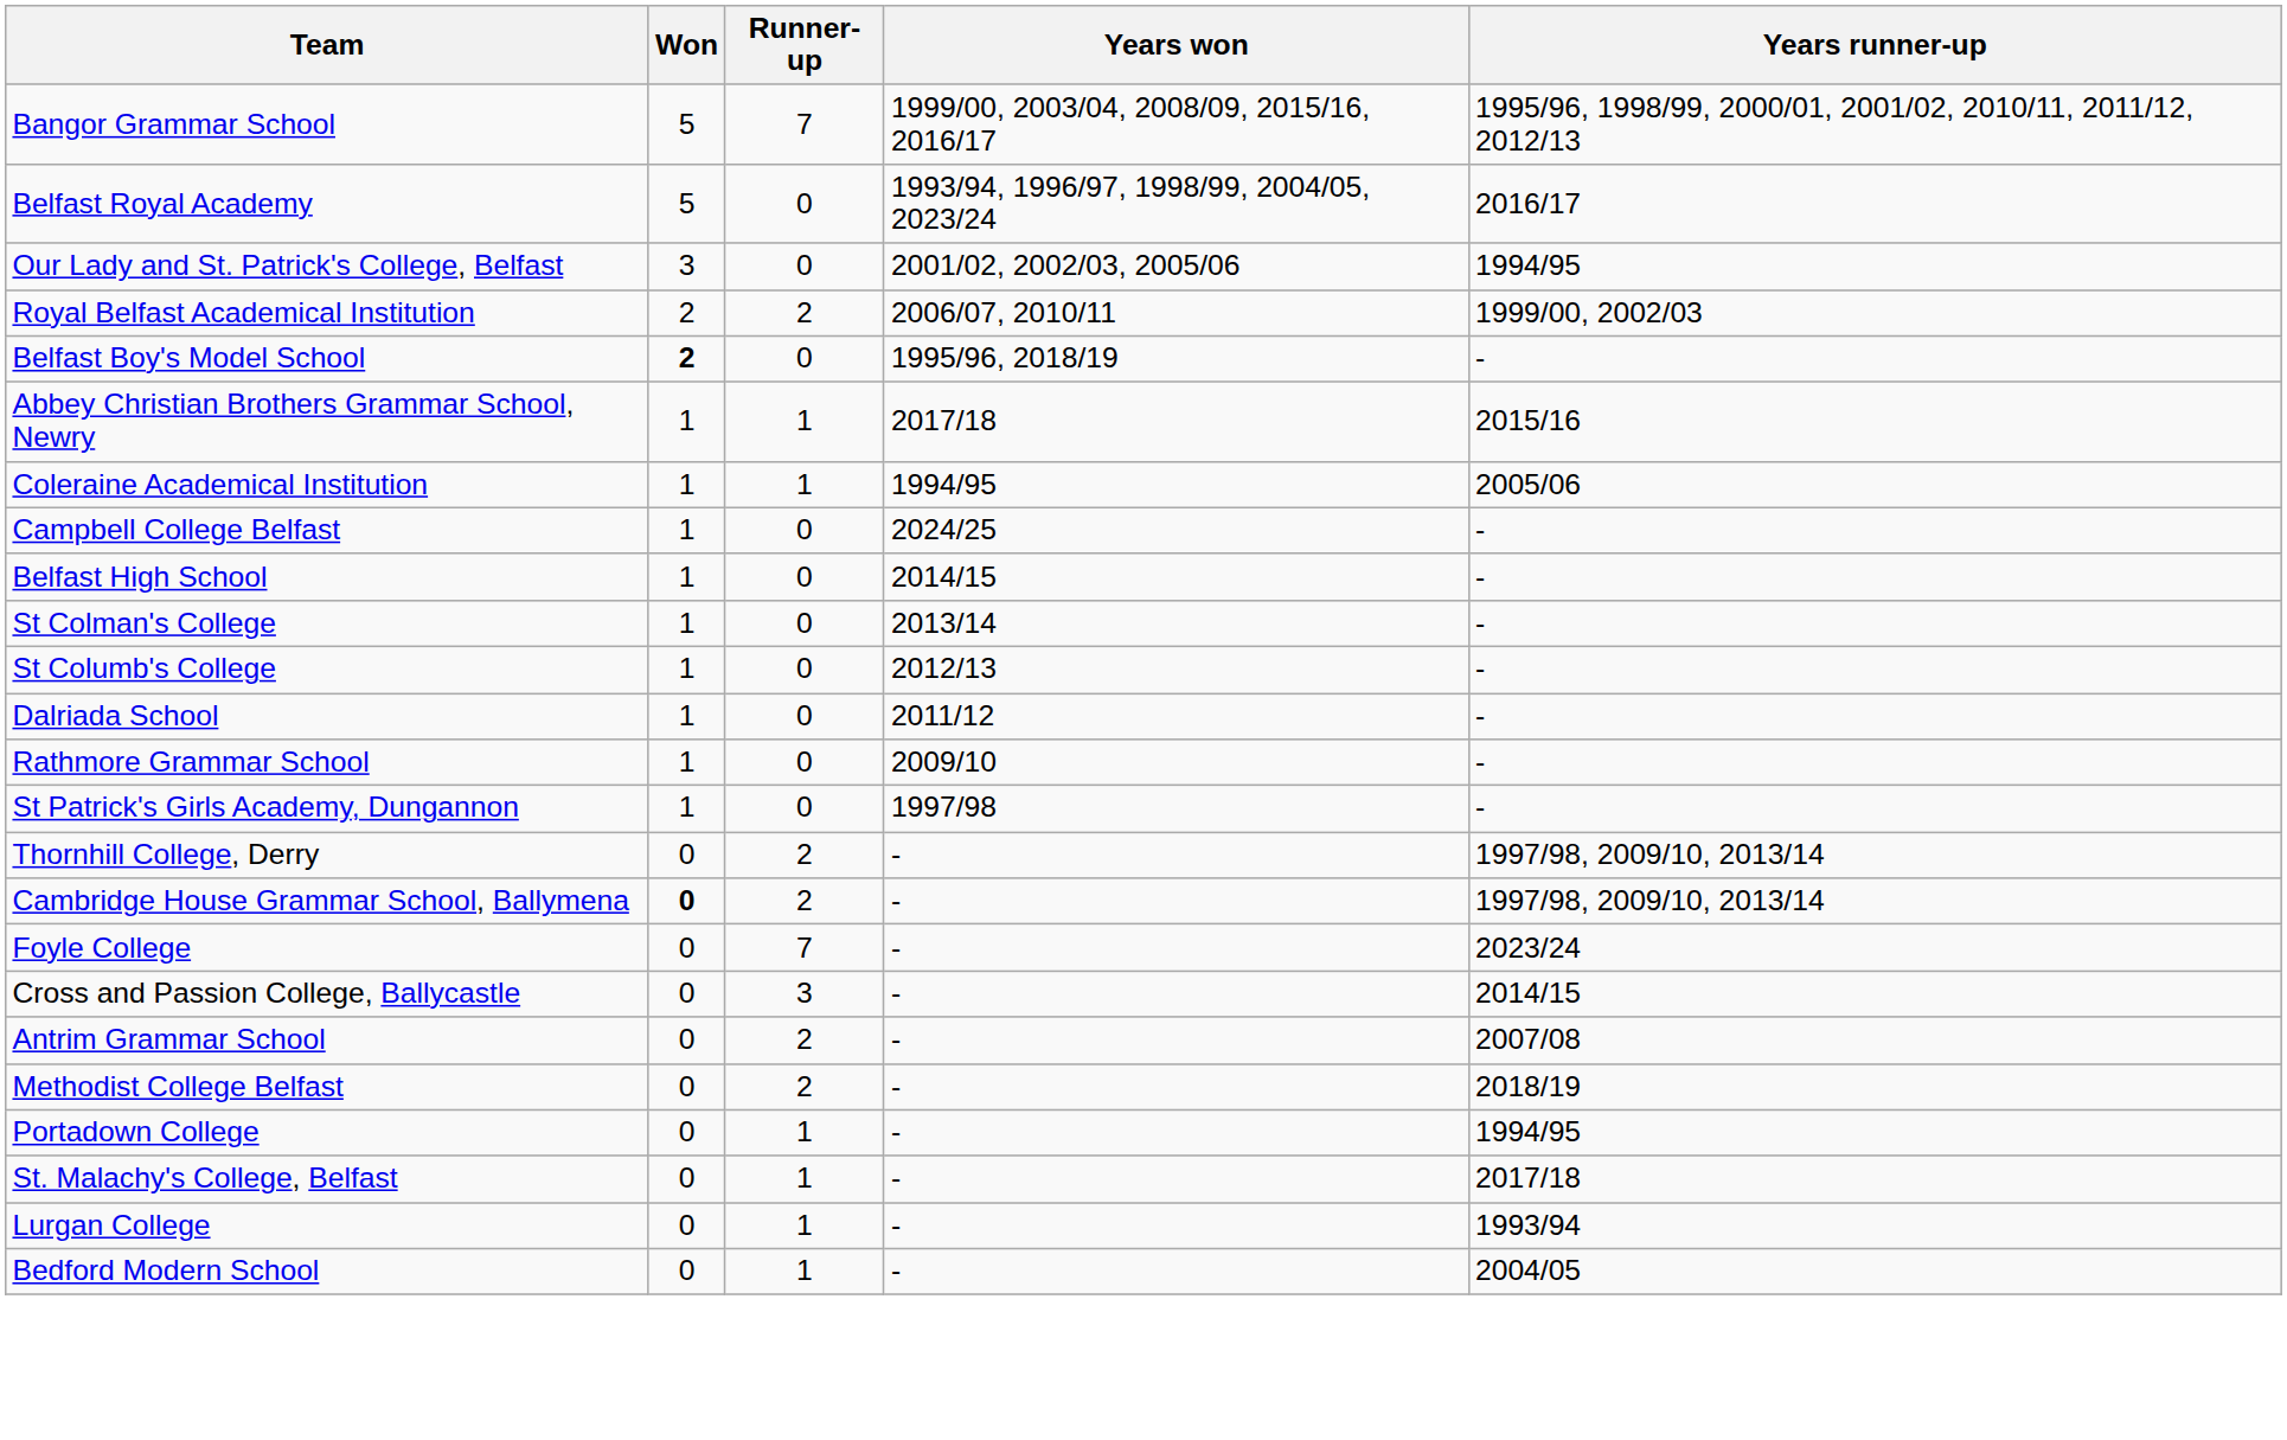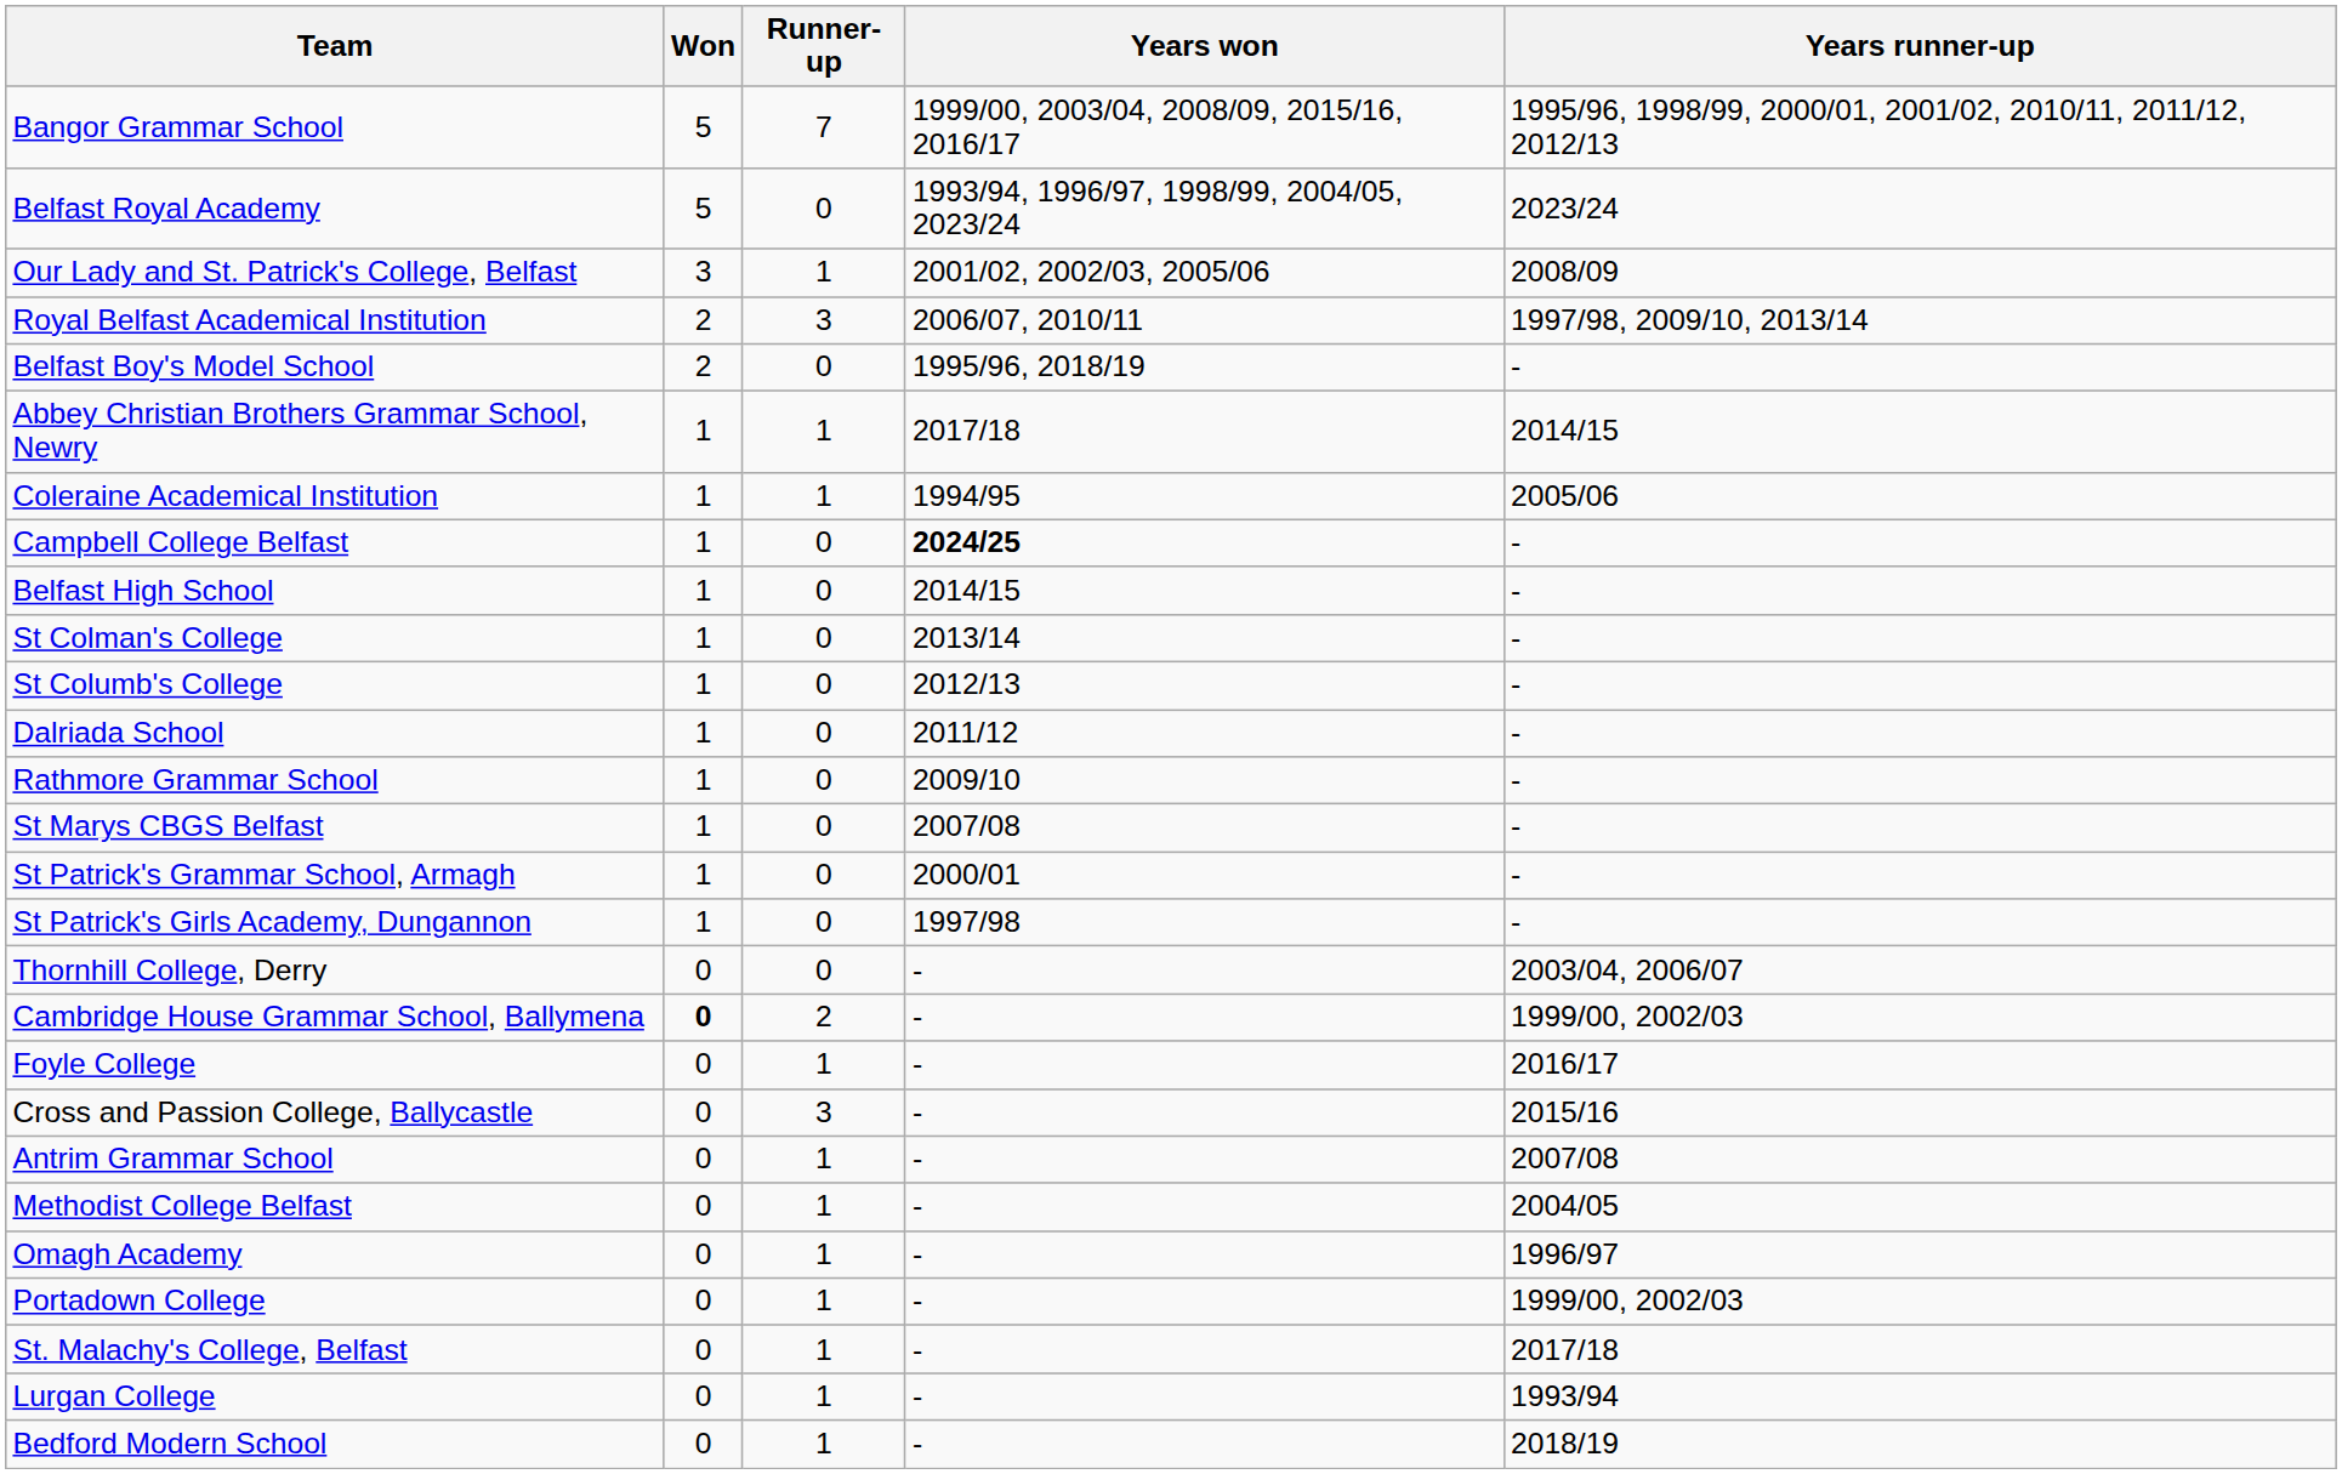Belfast Royal Academy | Years runner-up: 2016/17 -> 2023/24
Our Lady and St. Patrick's College, Belfast | Runner-up: 0 -> 1
Our Lady and St. Patrick's College, Belfast | Years runner-up: 1994/95 -> 2008/09
Royal Belfast Academical Institution | Runner-up: 2 -> 3
Royal Belfast Academical Institution | Years runner-up: 1999/00, 2002/03 -> 1997/98, 2009/10, 2013/14
Belfast Boy's Model School | Won: bold -> normal
Abbey Christian Brothers Grammar School, Newry | Years runner-up: 2015/16 -> 2014/15
Campbell College Belfast | Years won: normal -> bold
+ row: St Marys CBGS Belfast | 1 | 0 | 2007/08 | -
+ row: St Patrick's Grammar School, Armagh | 1 | 0 | 2000/01 | -
Thornhill College, Derry | Runner-up: 2 -> 0
Thornhill College, Derry | Years runner-up: 1997/98, 2009/10, 2013/14 -> 2003/04, 2006/07
Cambridge House Grammar School, Ballymena | Years runner-up: 1997/98, 2009/10, 2013/14 -> 1999/00, 2002/03
Foyle College | Runner-up: 7 -> 1
Foyle College | Years runner-up: 2023/24 -> 2016/17
Cross and Passion College, Ballycastle | Years runner-up: 2014/15 -> 2015/16
Antrim Grammar School | Runner-up: 2 -> 1
Methodist College Belfast | Runner-up: 2 -> 1
Methodist College Belfast | Years runner-up: 2018/19 -> 2004/05
+ row: Omagh Academy | 0 | 1 | - | 1996/97
Portadown College | Years runner-up: 1994/95 -> 1999/00, 2002/03
Bedford Modern School | Years runner-up: 2004/05 -> 2018/19
